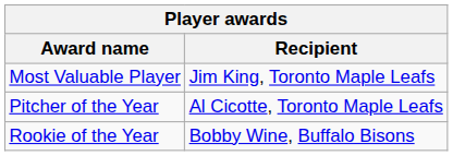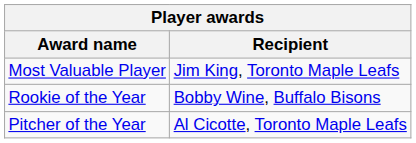rows swapped: Pitcher of the Year <-> Rookie of the Year
